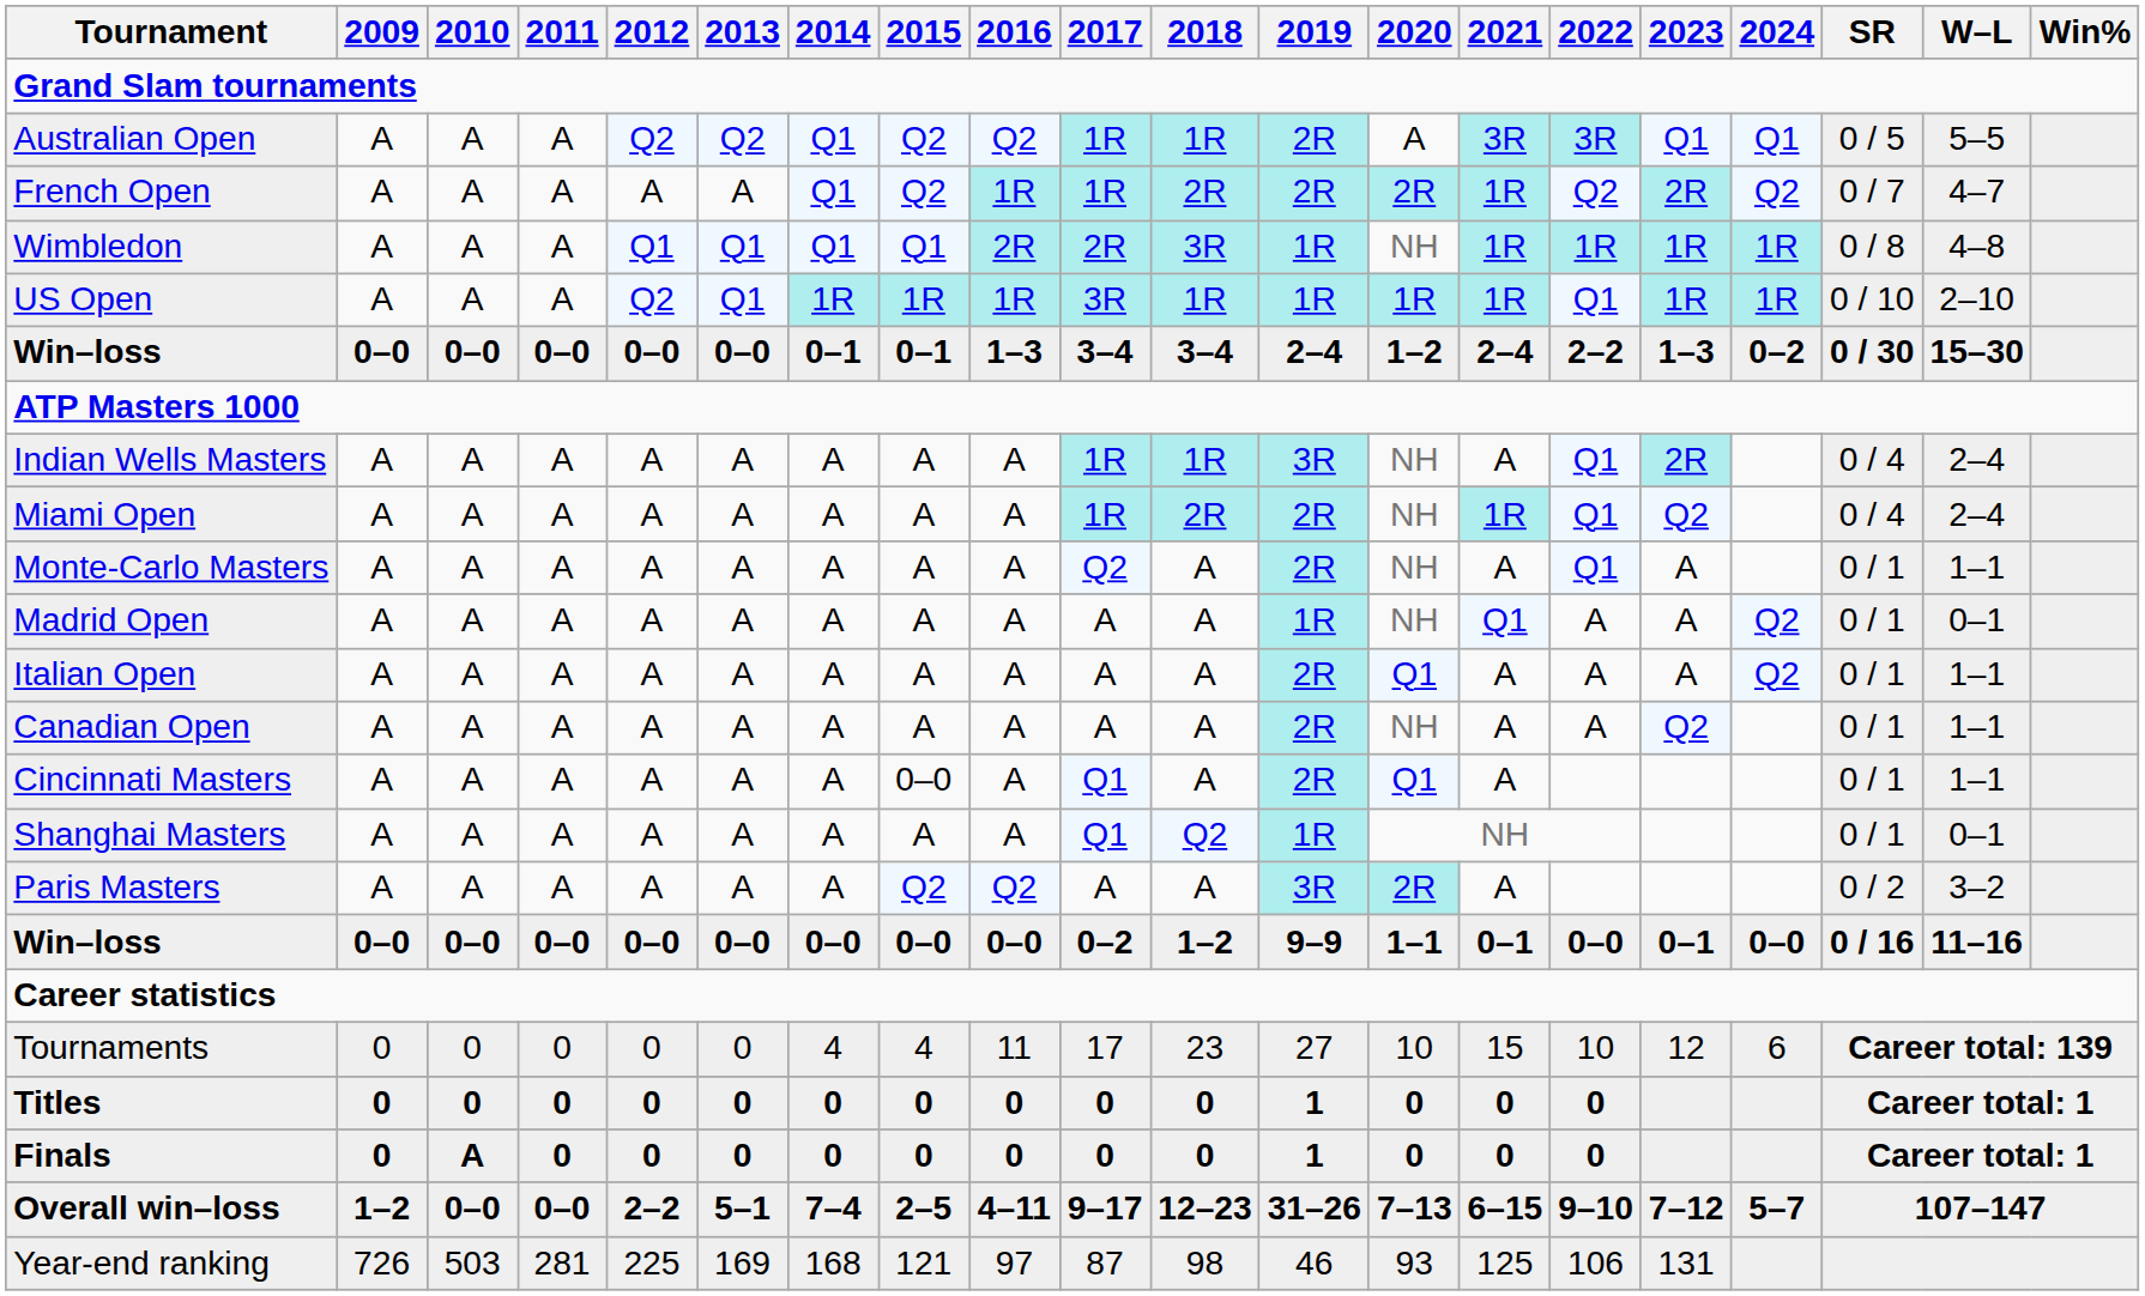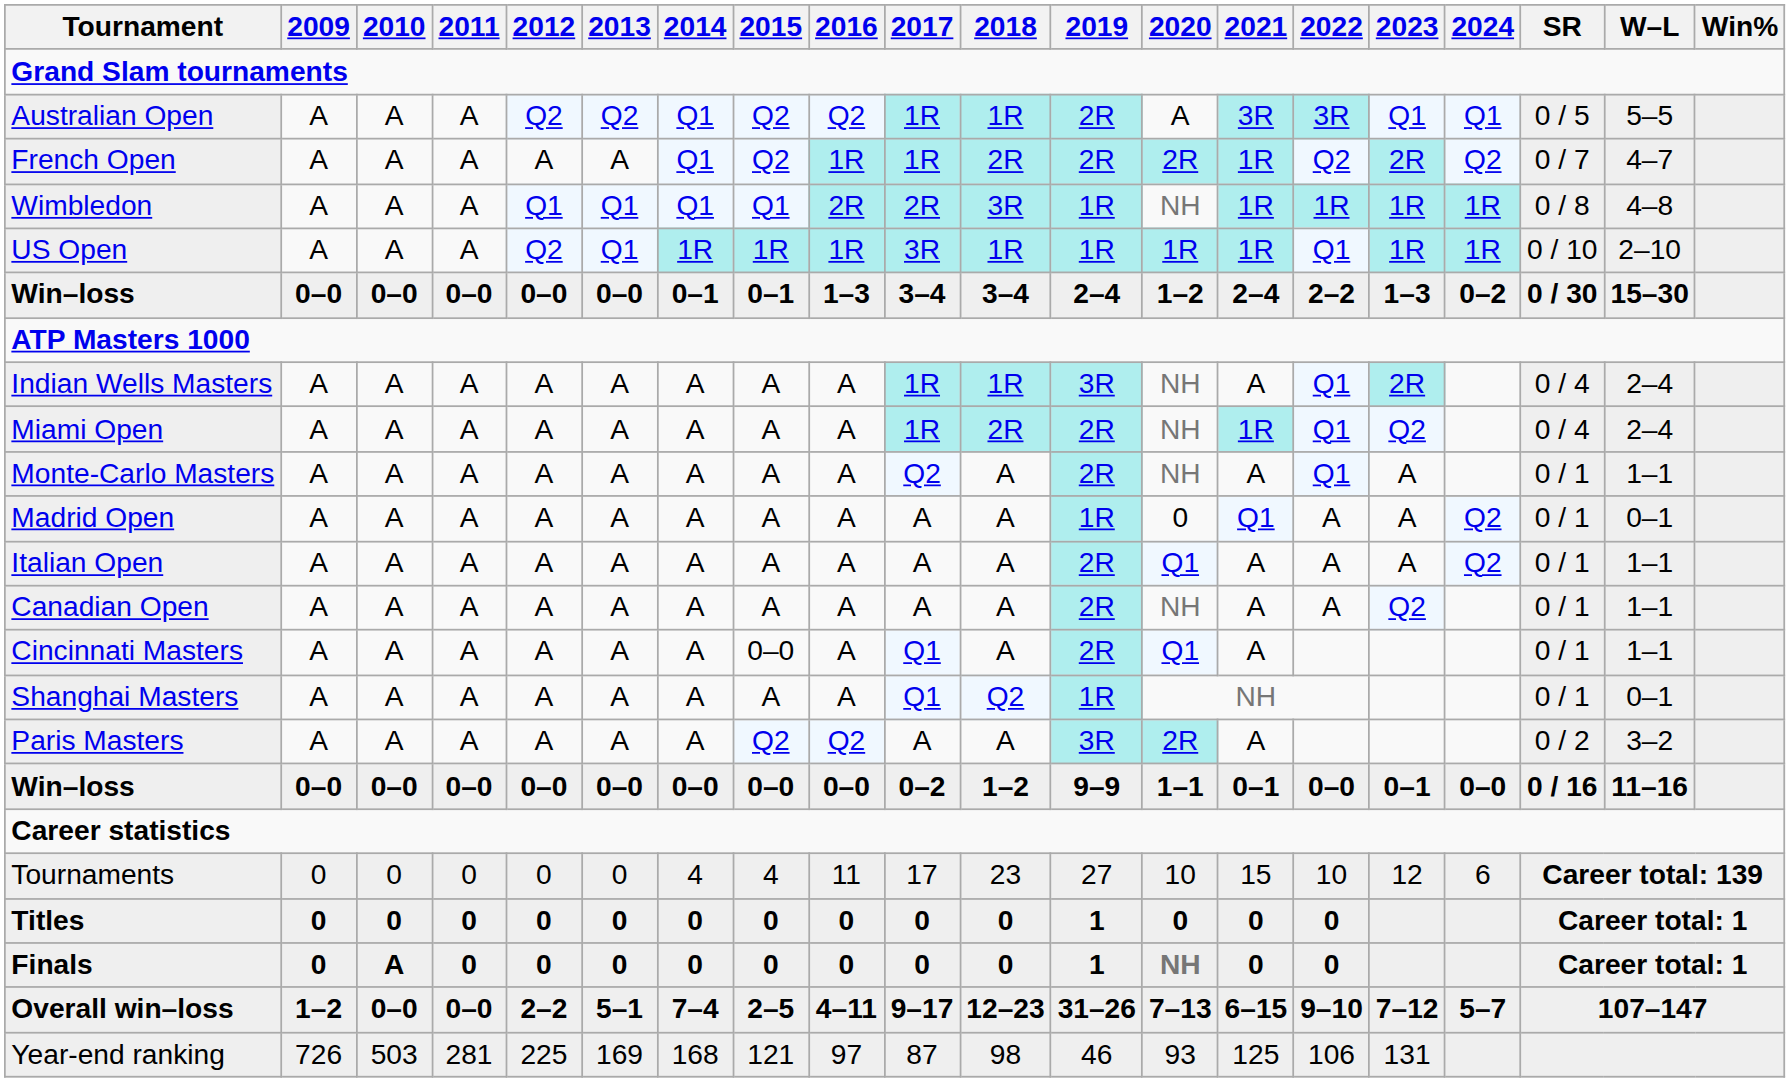Madrid Open | 2020: NH -> 0
Finals | 2020: 0 -> NH
